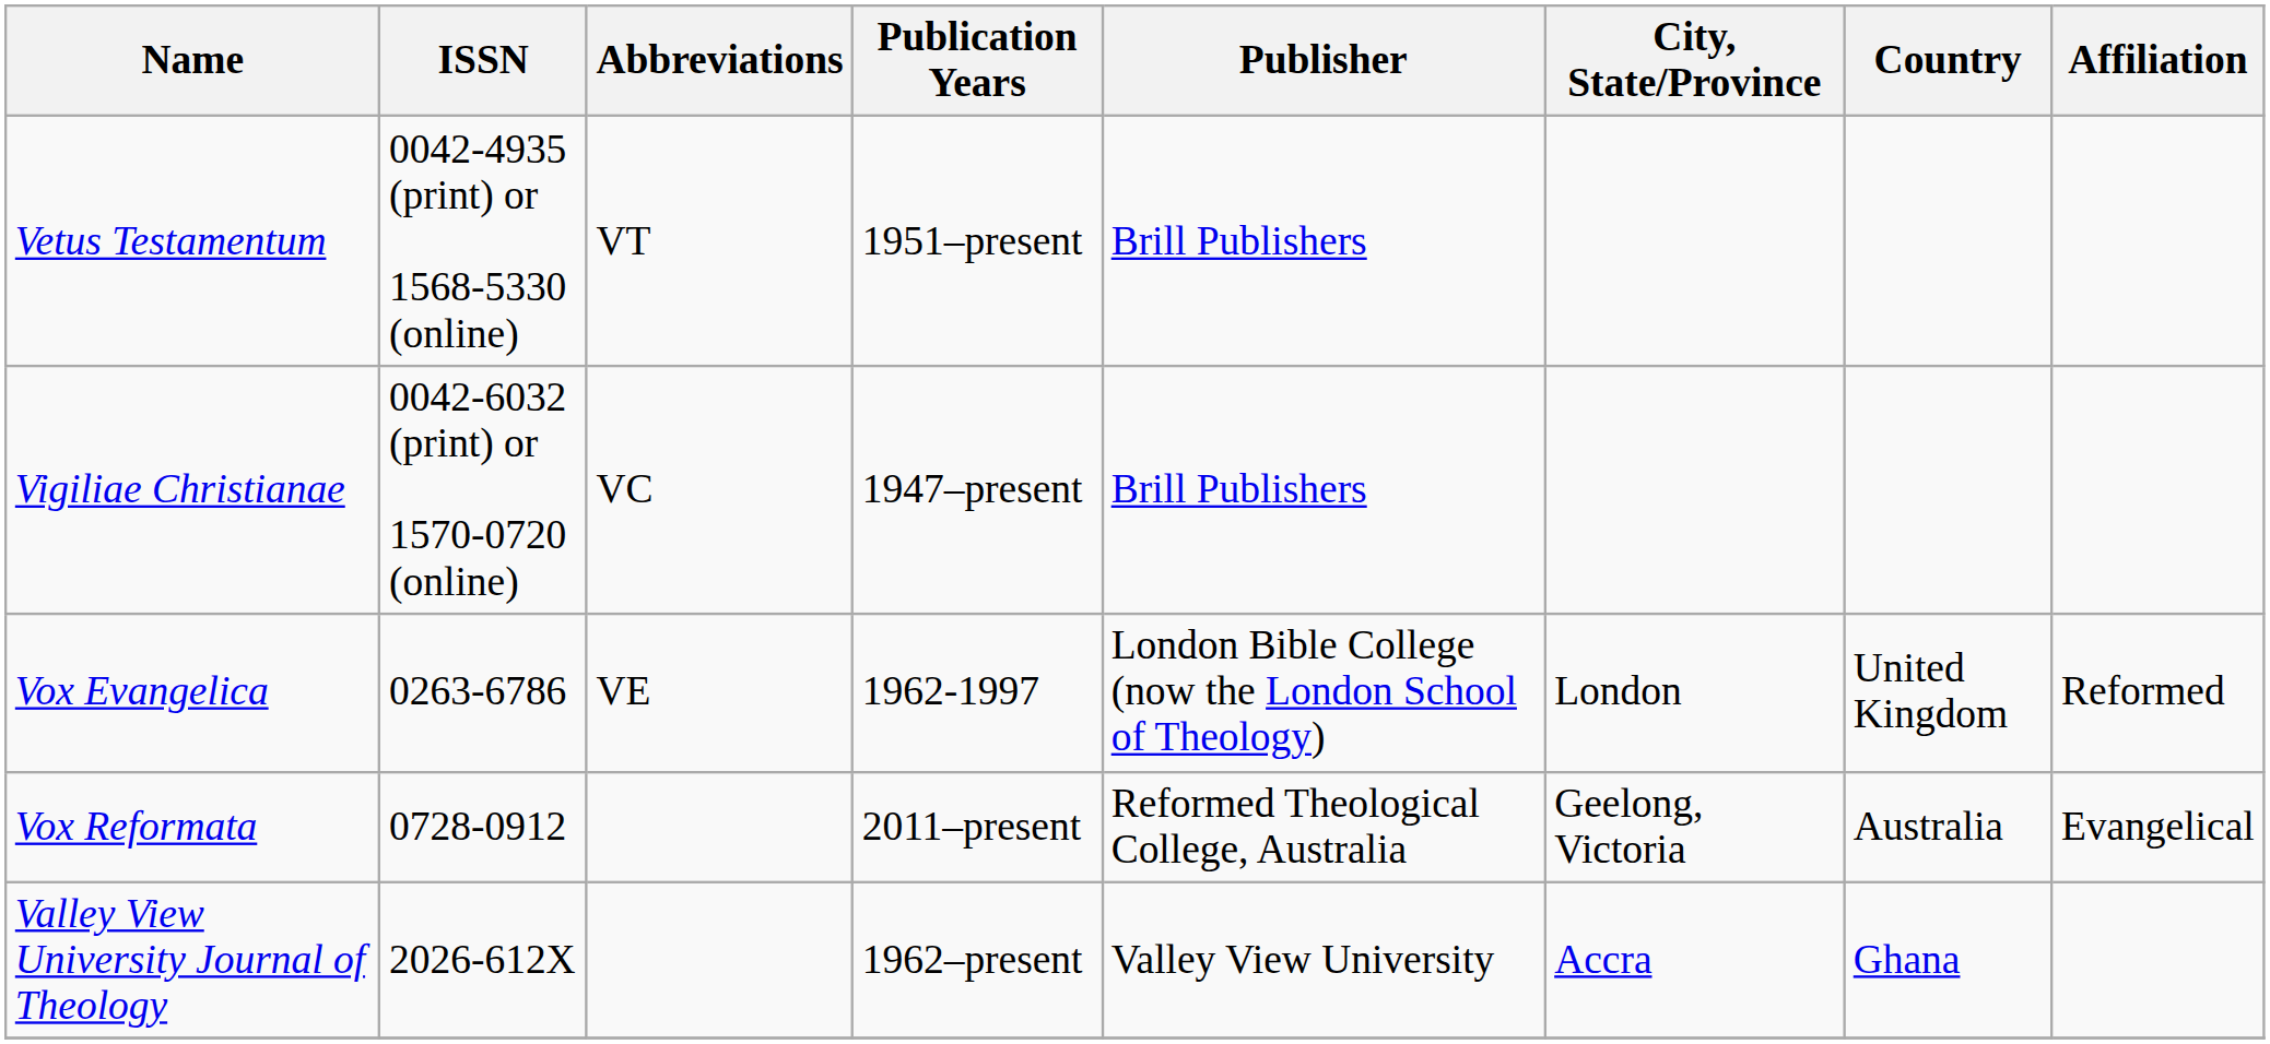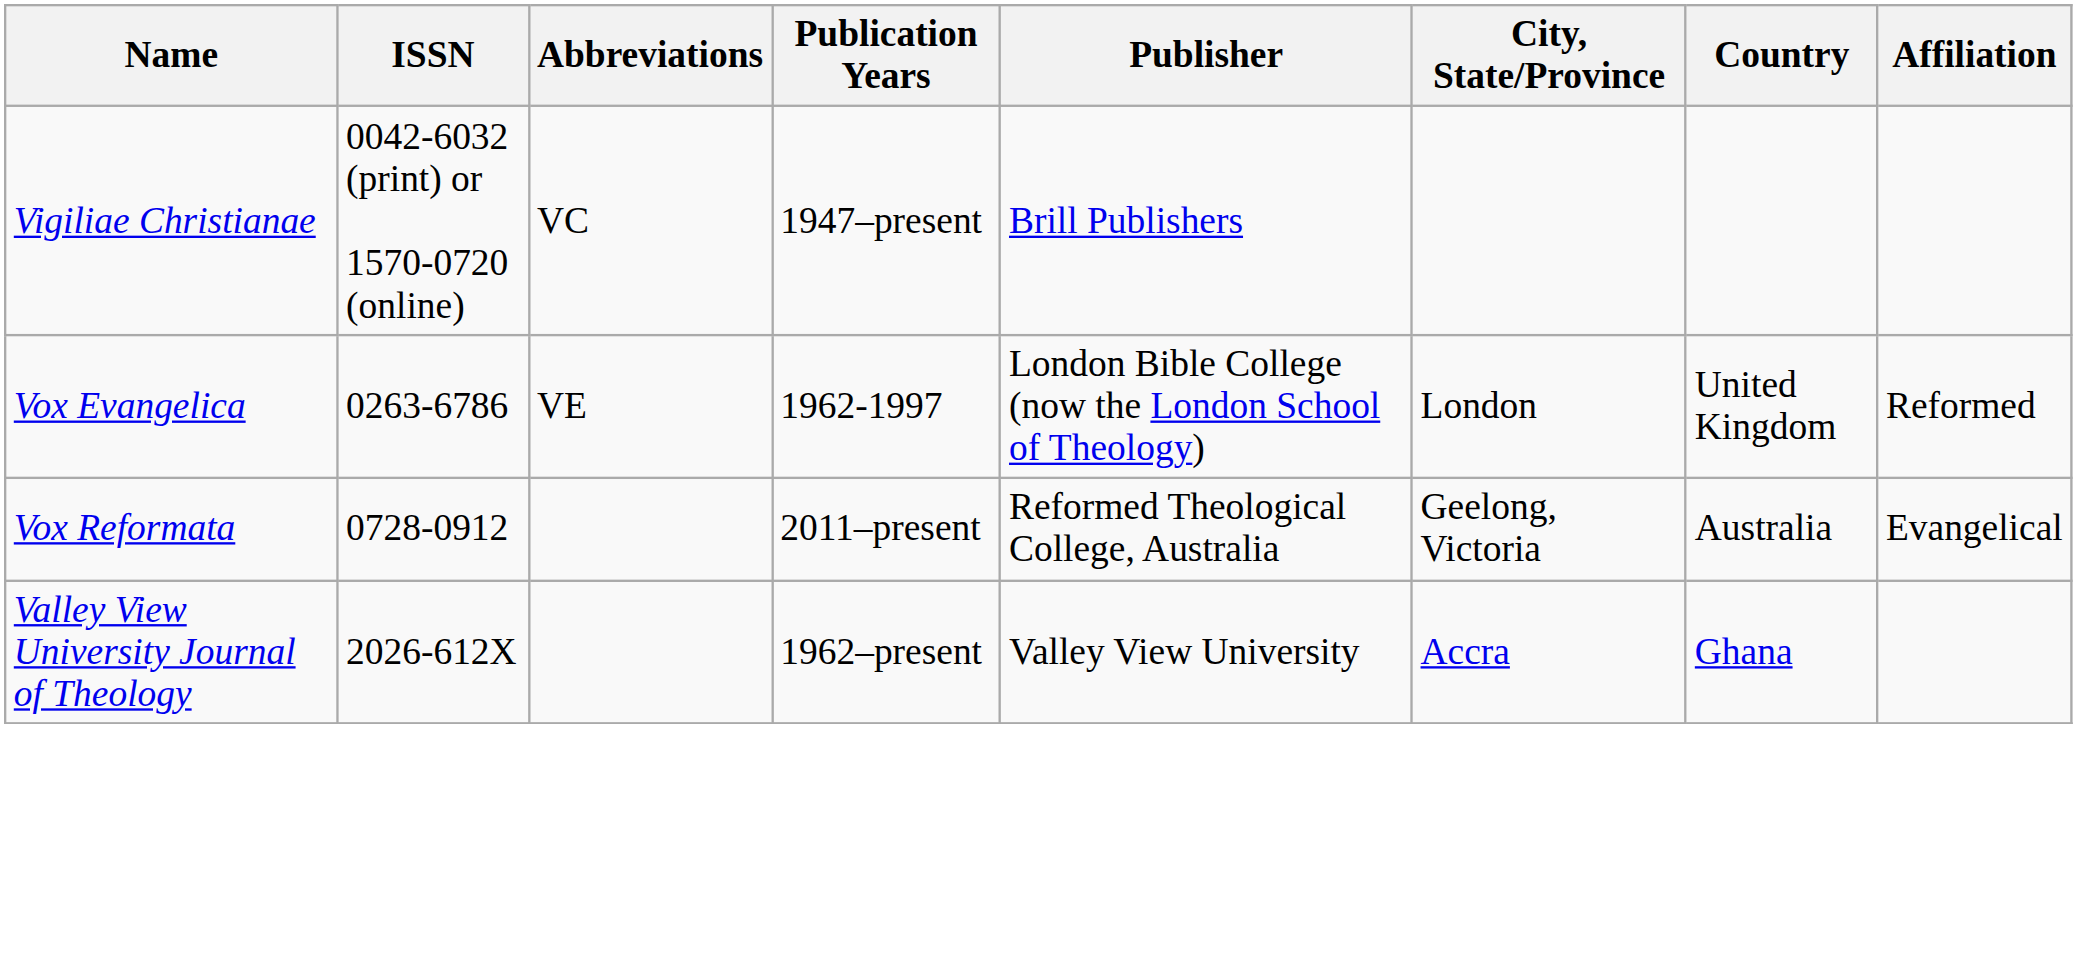- row: Vetus Testamentum | 0042-4935 (print) or 1568-5330 (online) | VT | 1951–present | Brill Publishers
